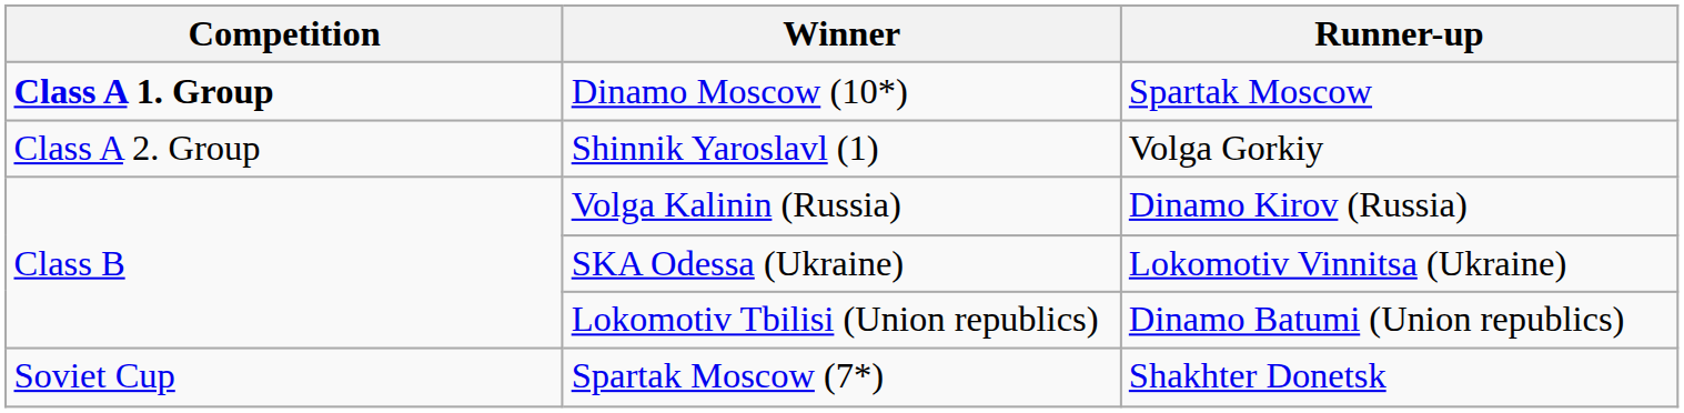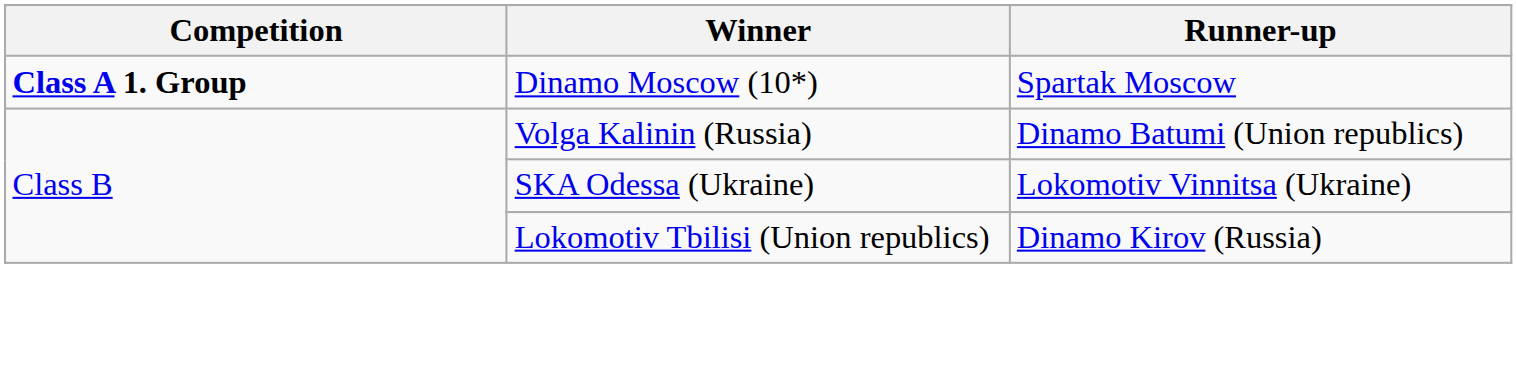- row: Class A 2. Group | Shinnik Yaroslavl (1) | Volga Gorkiy
Volga Kalinin (Russia) | Runner-up: Dinamo Kirov (Russia) -> Dinamo Batumi (Union republics)
Lokomotiv Tbilisi (Union republics) | Runner-up: Dinamo Batumi (Union republics) -> Dinamo Kirov (Russia)
- row: Soviet Cup | Spartak Moscow (7*) | Shakhter Donetsk
